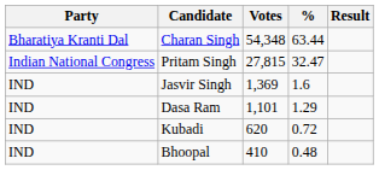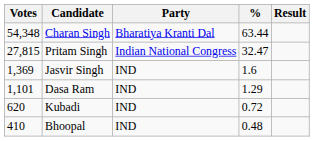columns swapped: Party <-> Votes
